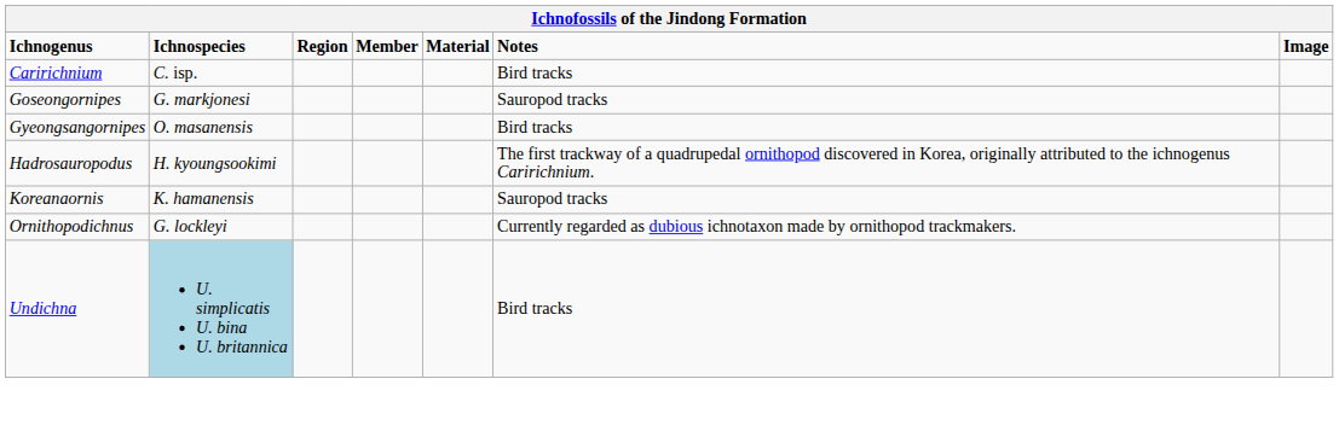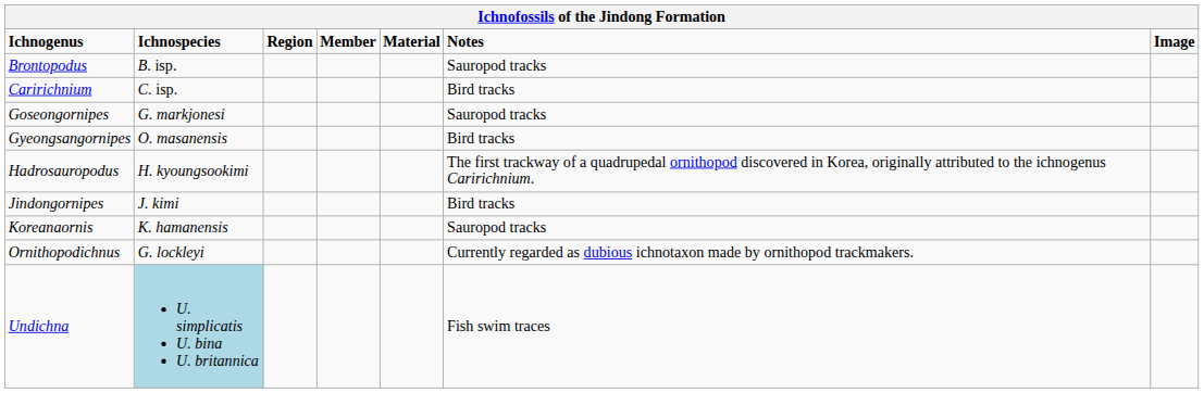+ row: Brontopodus | B. isp. | Sauropod tracks
+ row: Jindongornipes | J. kimi | Bird tracks
Undichna | Notes: Bird tracks -> Fish swim traces
